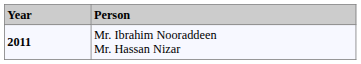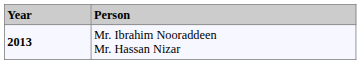Mr. Ibrahim Nooraddeen Mr. Hassan Nizar | Year: 2011 -> 2013
